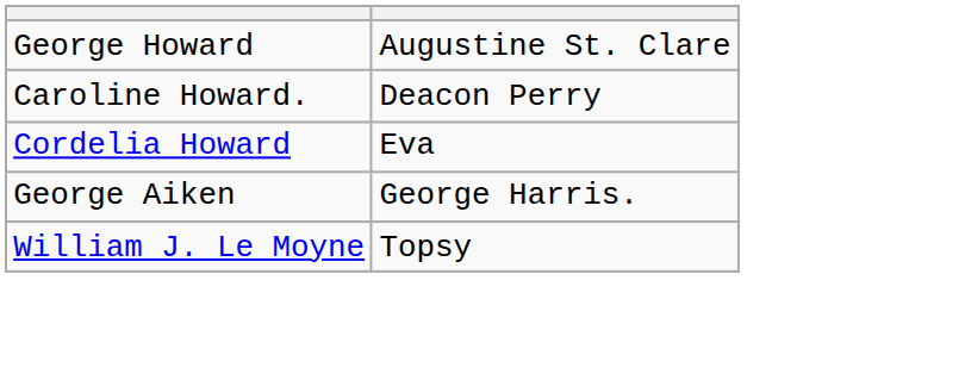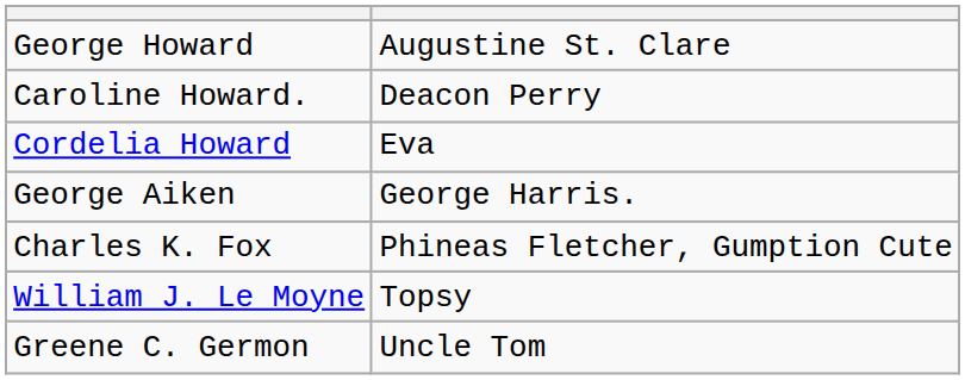+ row: Charles K. Fox | Phineas Fletcher, Gumption Cute
+ row: Greene C. Germon | Uncle Tom
